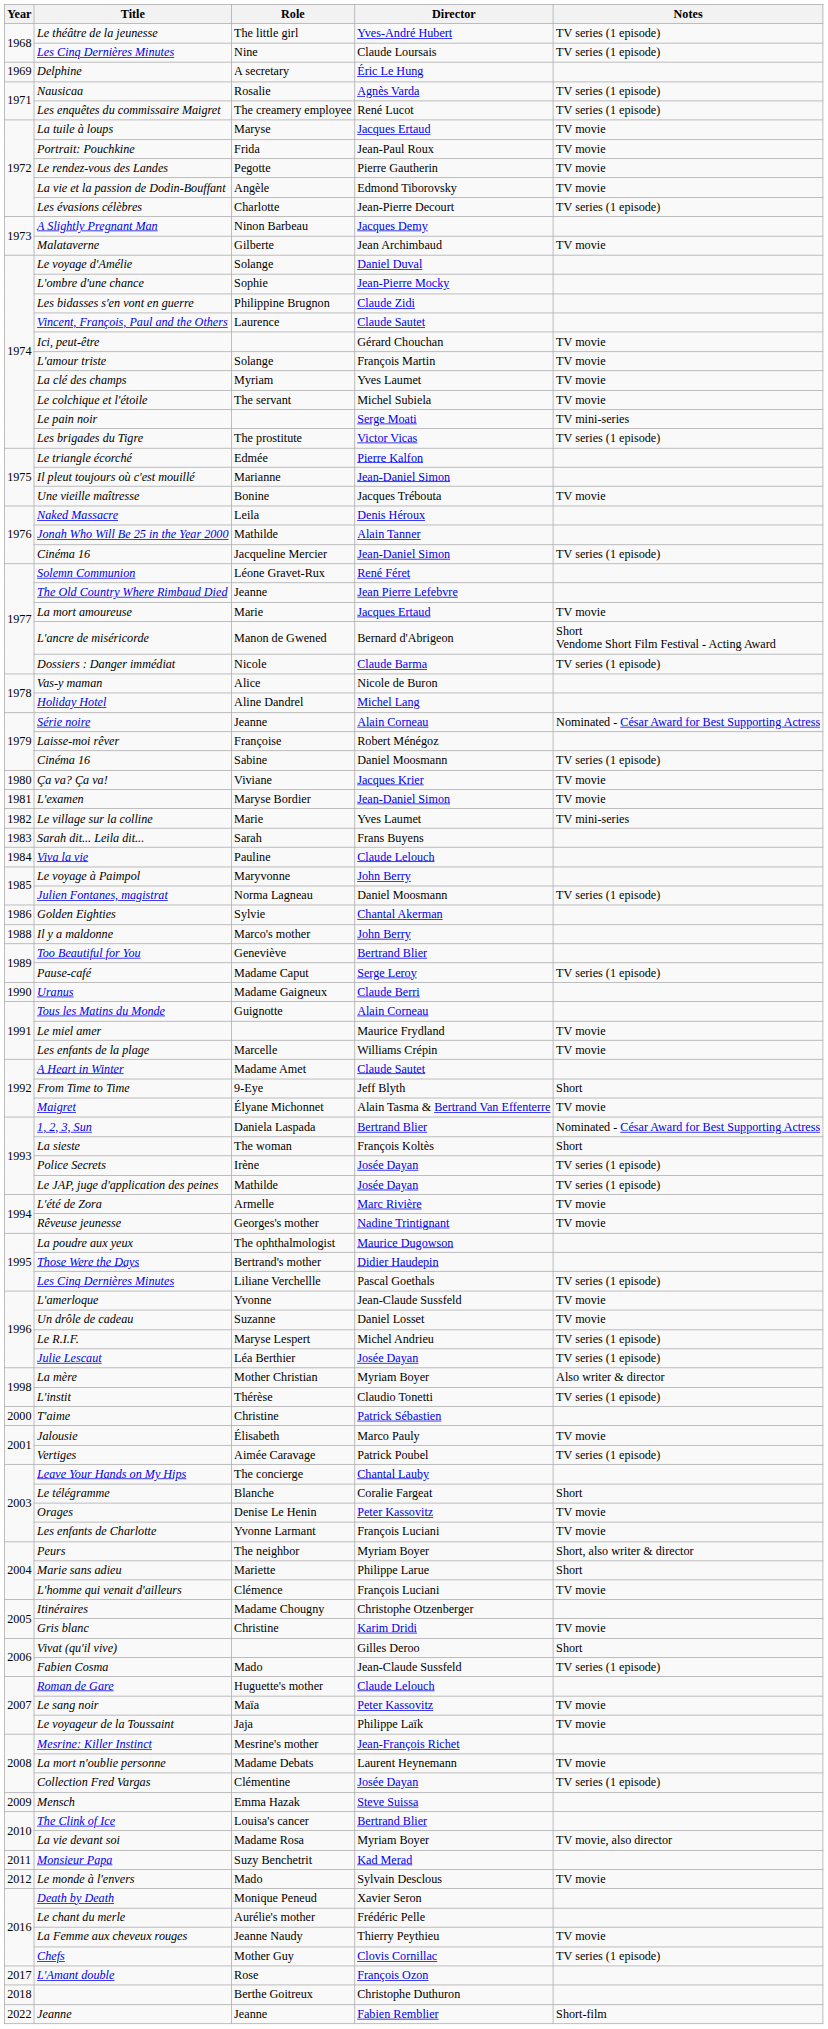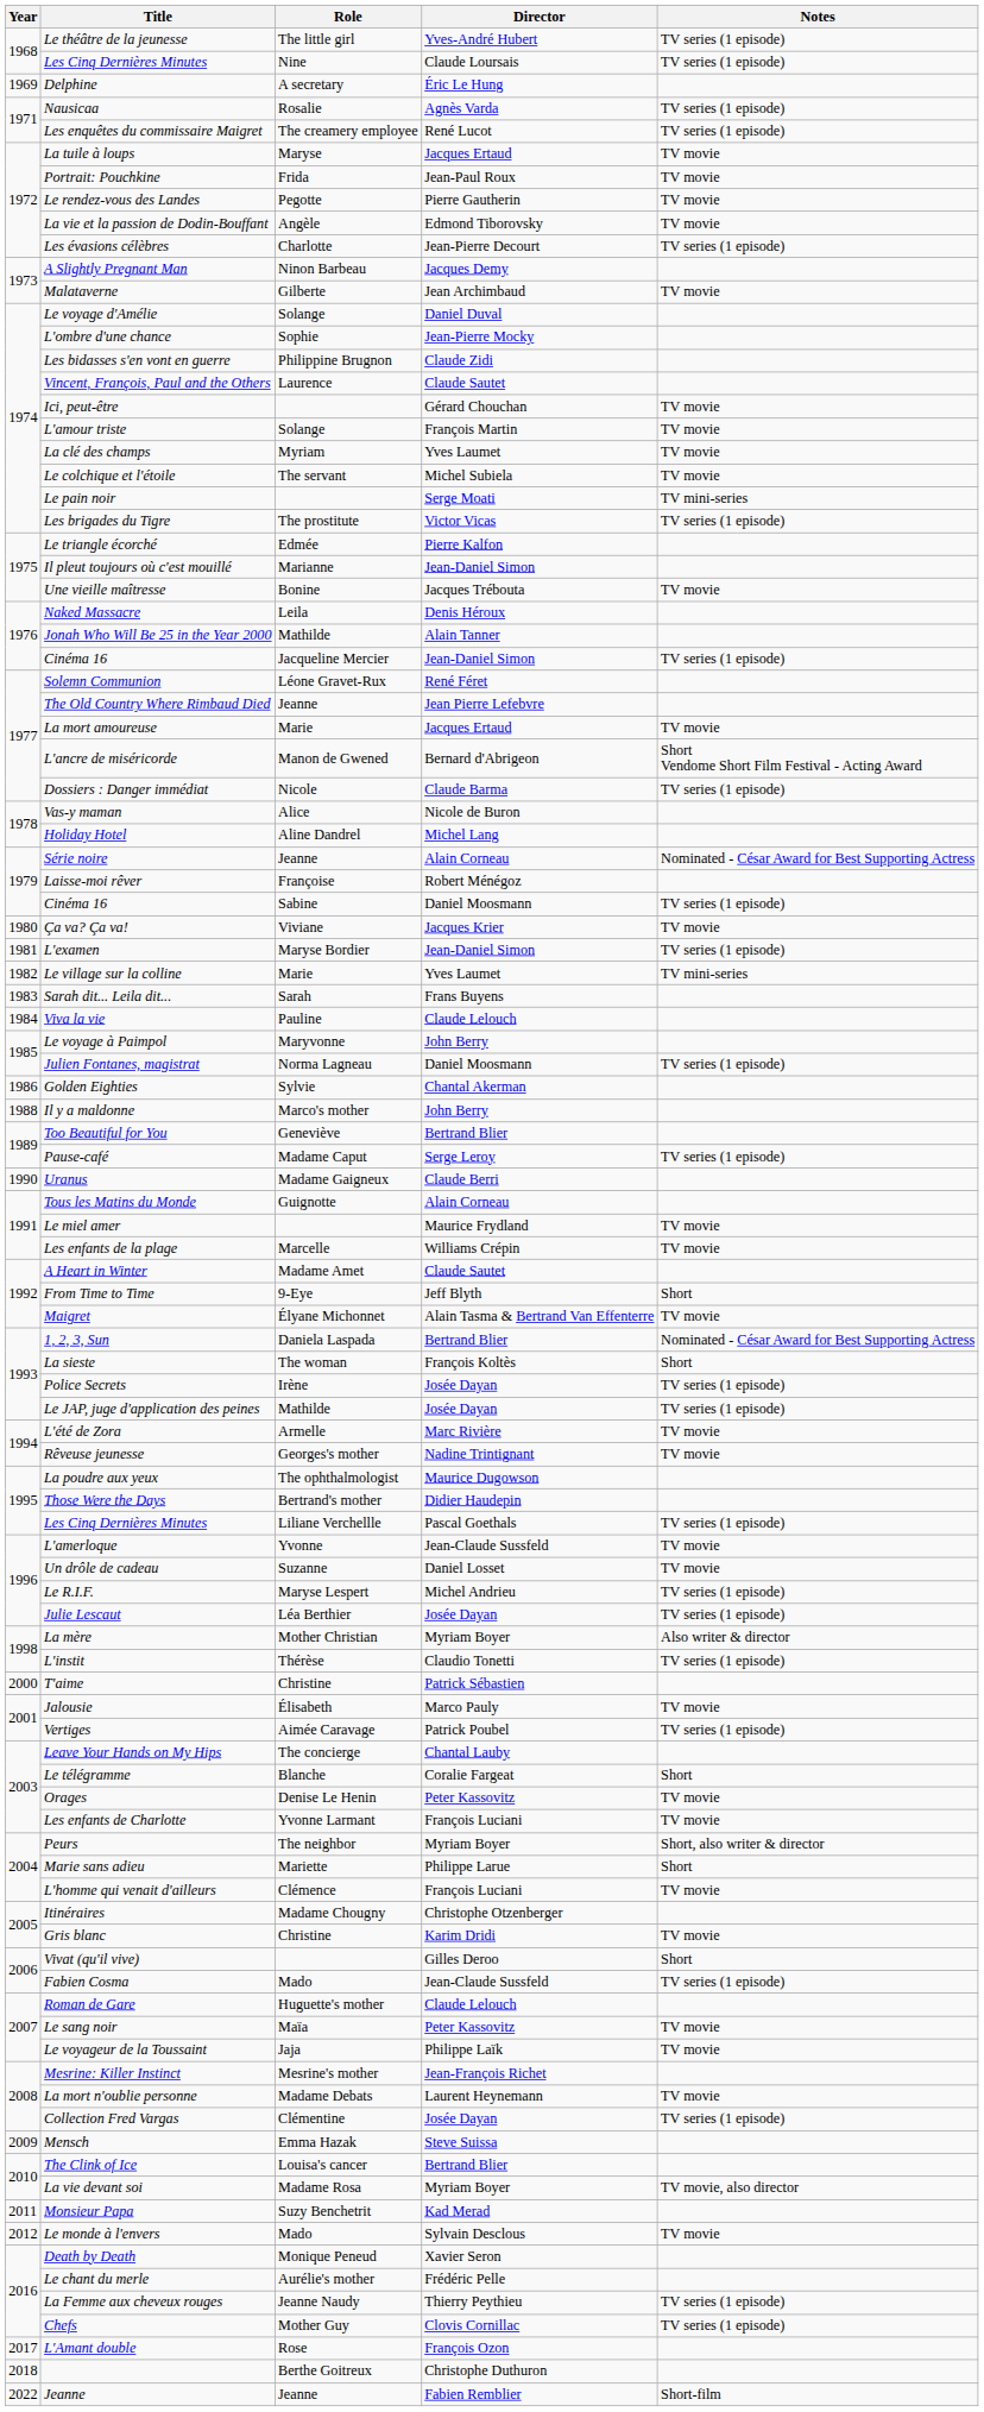L'examen | Notes: TV movie -> TV series (1 episode)
La Femme aux cheveux rouges | Notes: TV movie -> TV series (1 episode)
